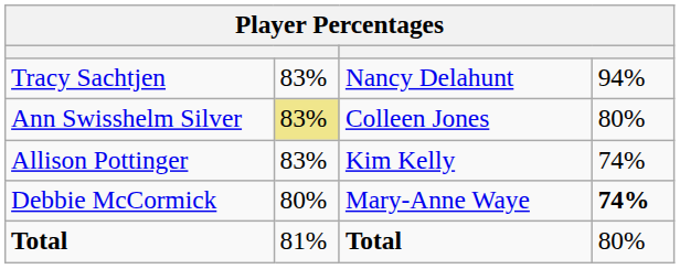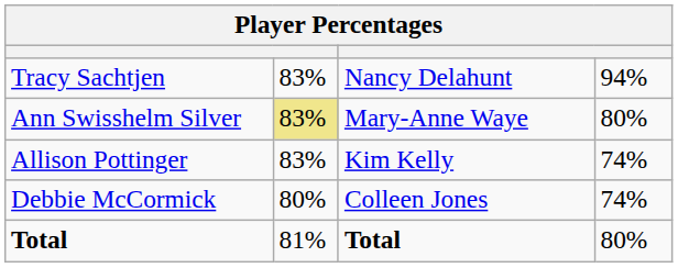Ann Swisshelm Silver | column 3: Colleen Jones -> Mary-Anne Waye
Debbie McCormick | column 3: Mary-Anne Waye -> Colleen Jones
Debbie McCormick | column 4: bold -> normal
